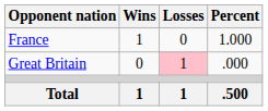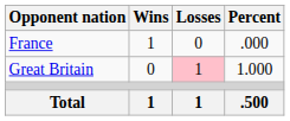France | Percent: 1.000 -> .000
Great Britain | Percent: .000 -> 1.000
